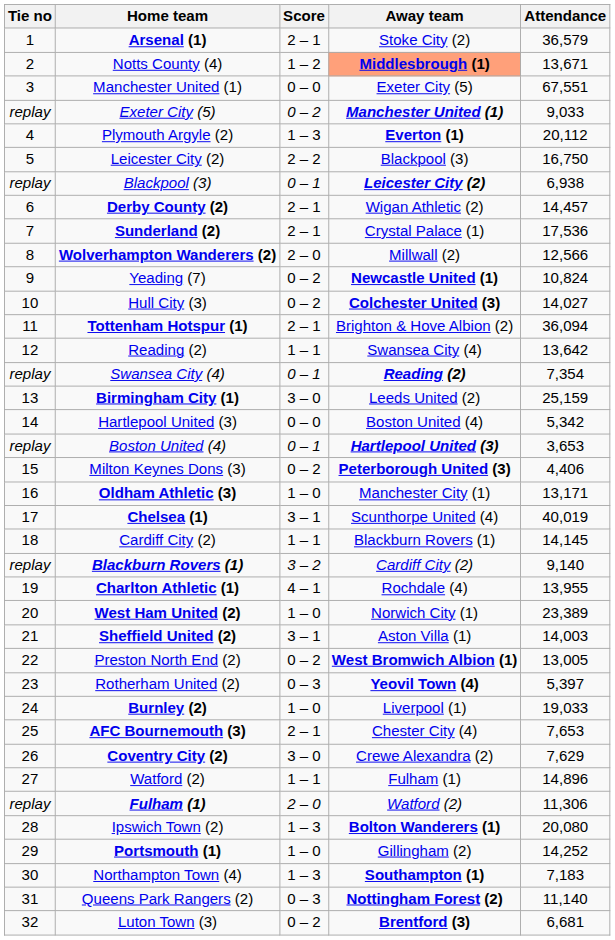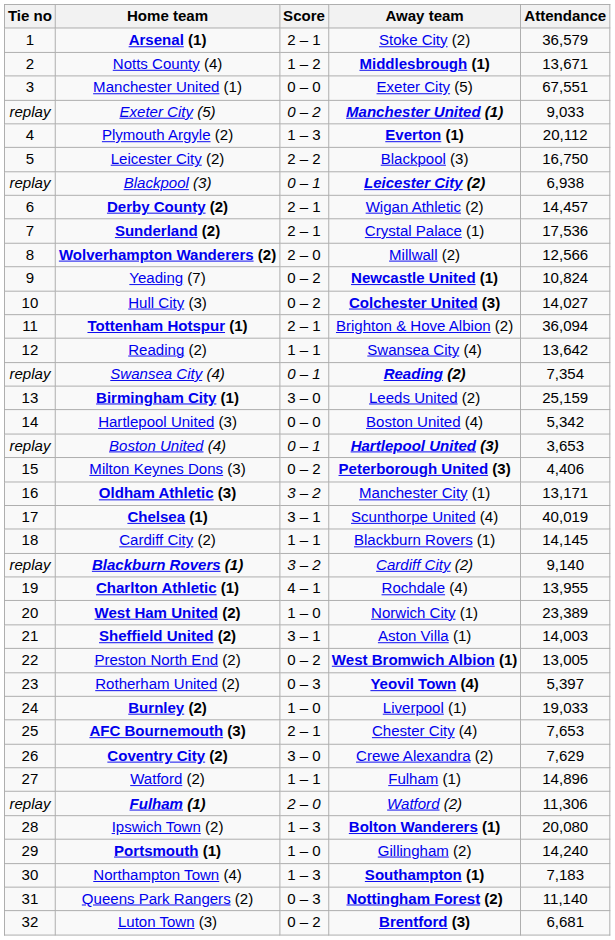Notts County (4) | Away team: lightsalmon background -> no background
Oldham Athletic (3) | Score: 1 – 0 -> 3 – 2
Portsmouth (1) | Attendance: 14,252 -> 14,240
